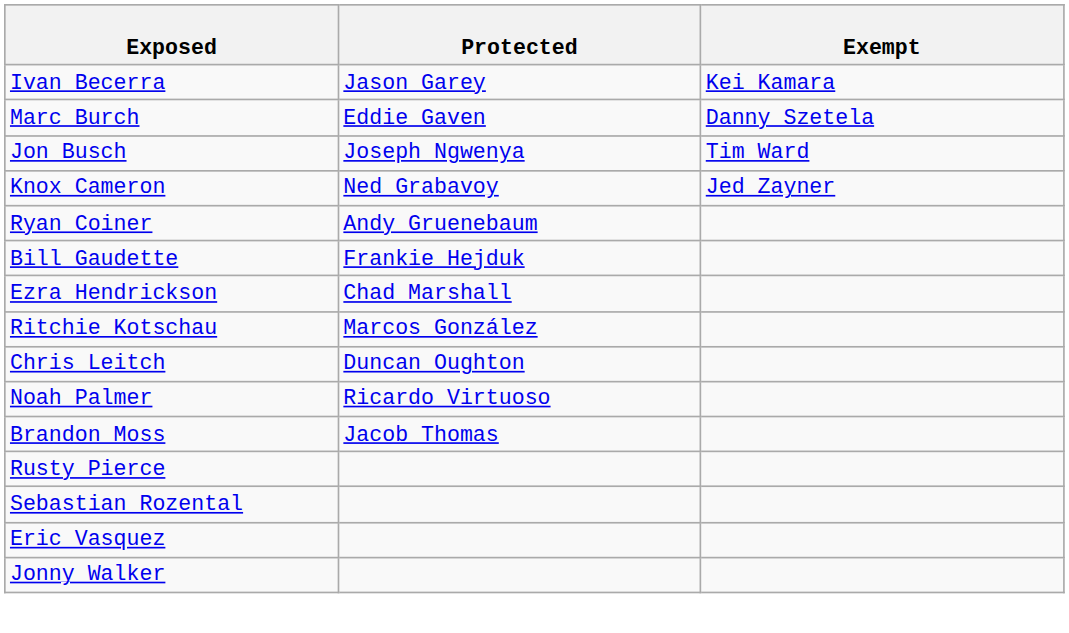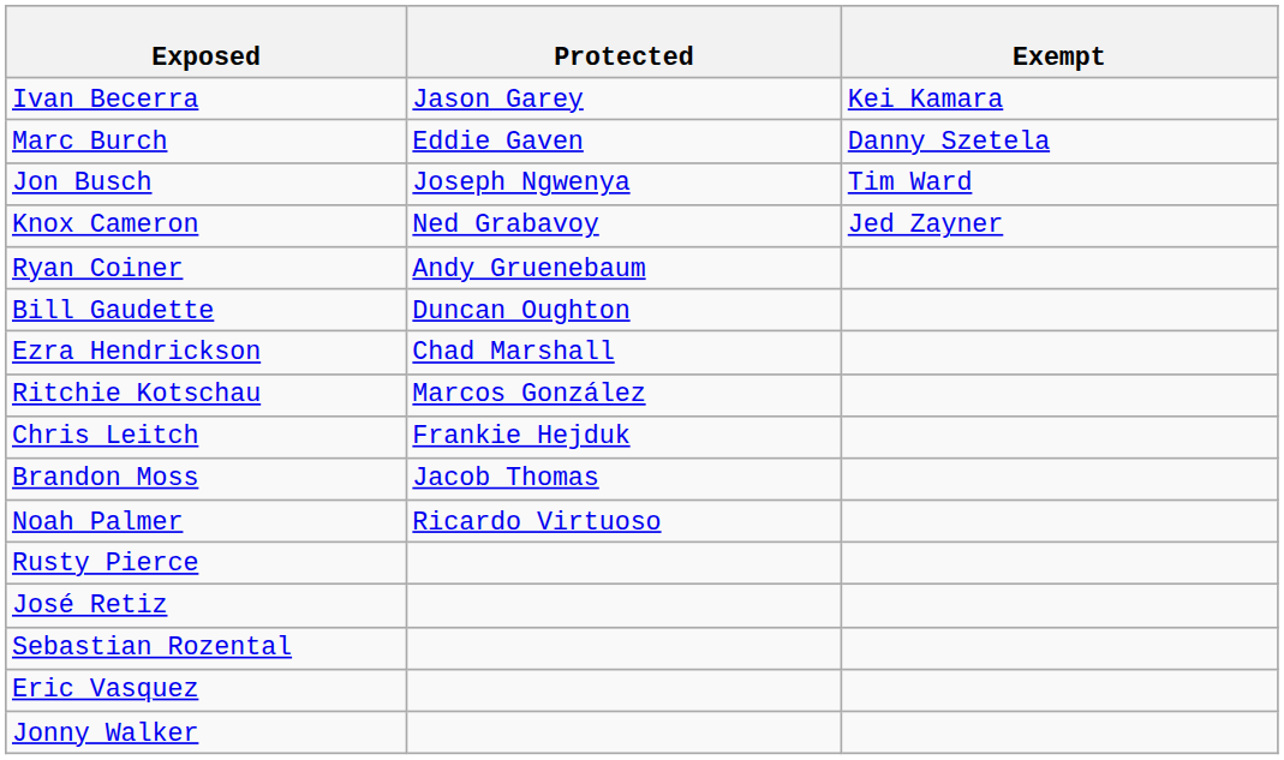Bill Gaudette | Protected: Frankie Hejduk -> Duncan Oughton
Chris Leitch | Protected: Duncan Oughton -> Frankie Hejduk
rows swapped: Brandon Moss <-> Noah Palmer
+ row: José Retiz
